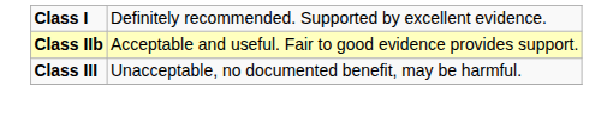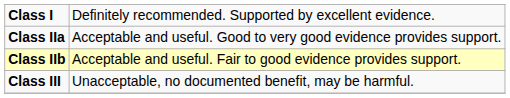+ row: Class IIa | Acceptable and useful. Good to very good evidence provides support.
